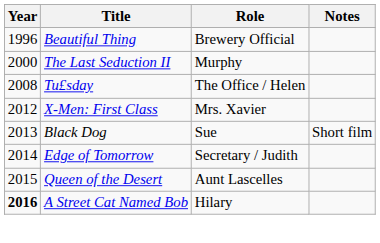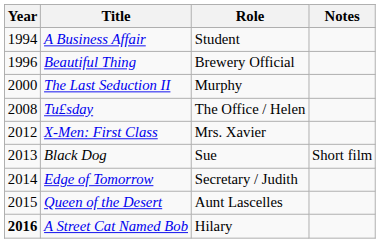+ row: 1994 | A Business Affair | Student
